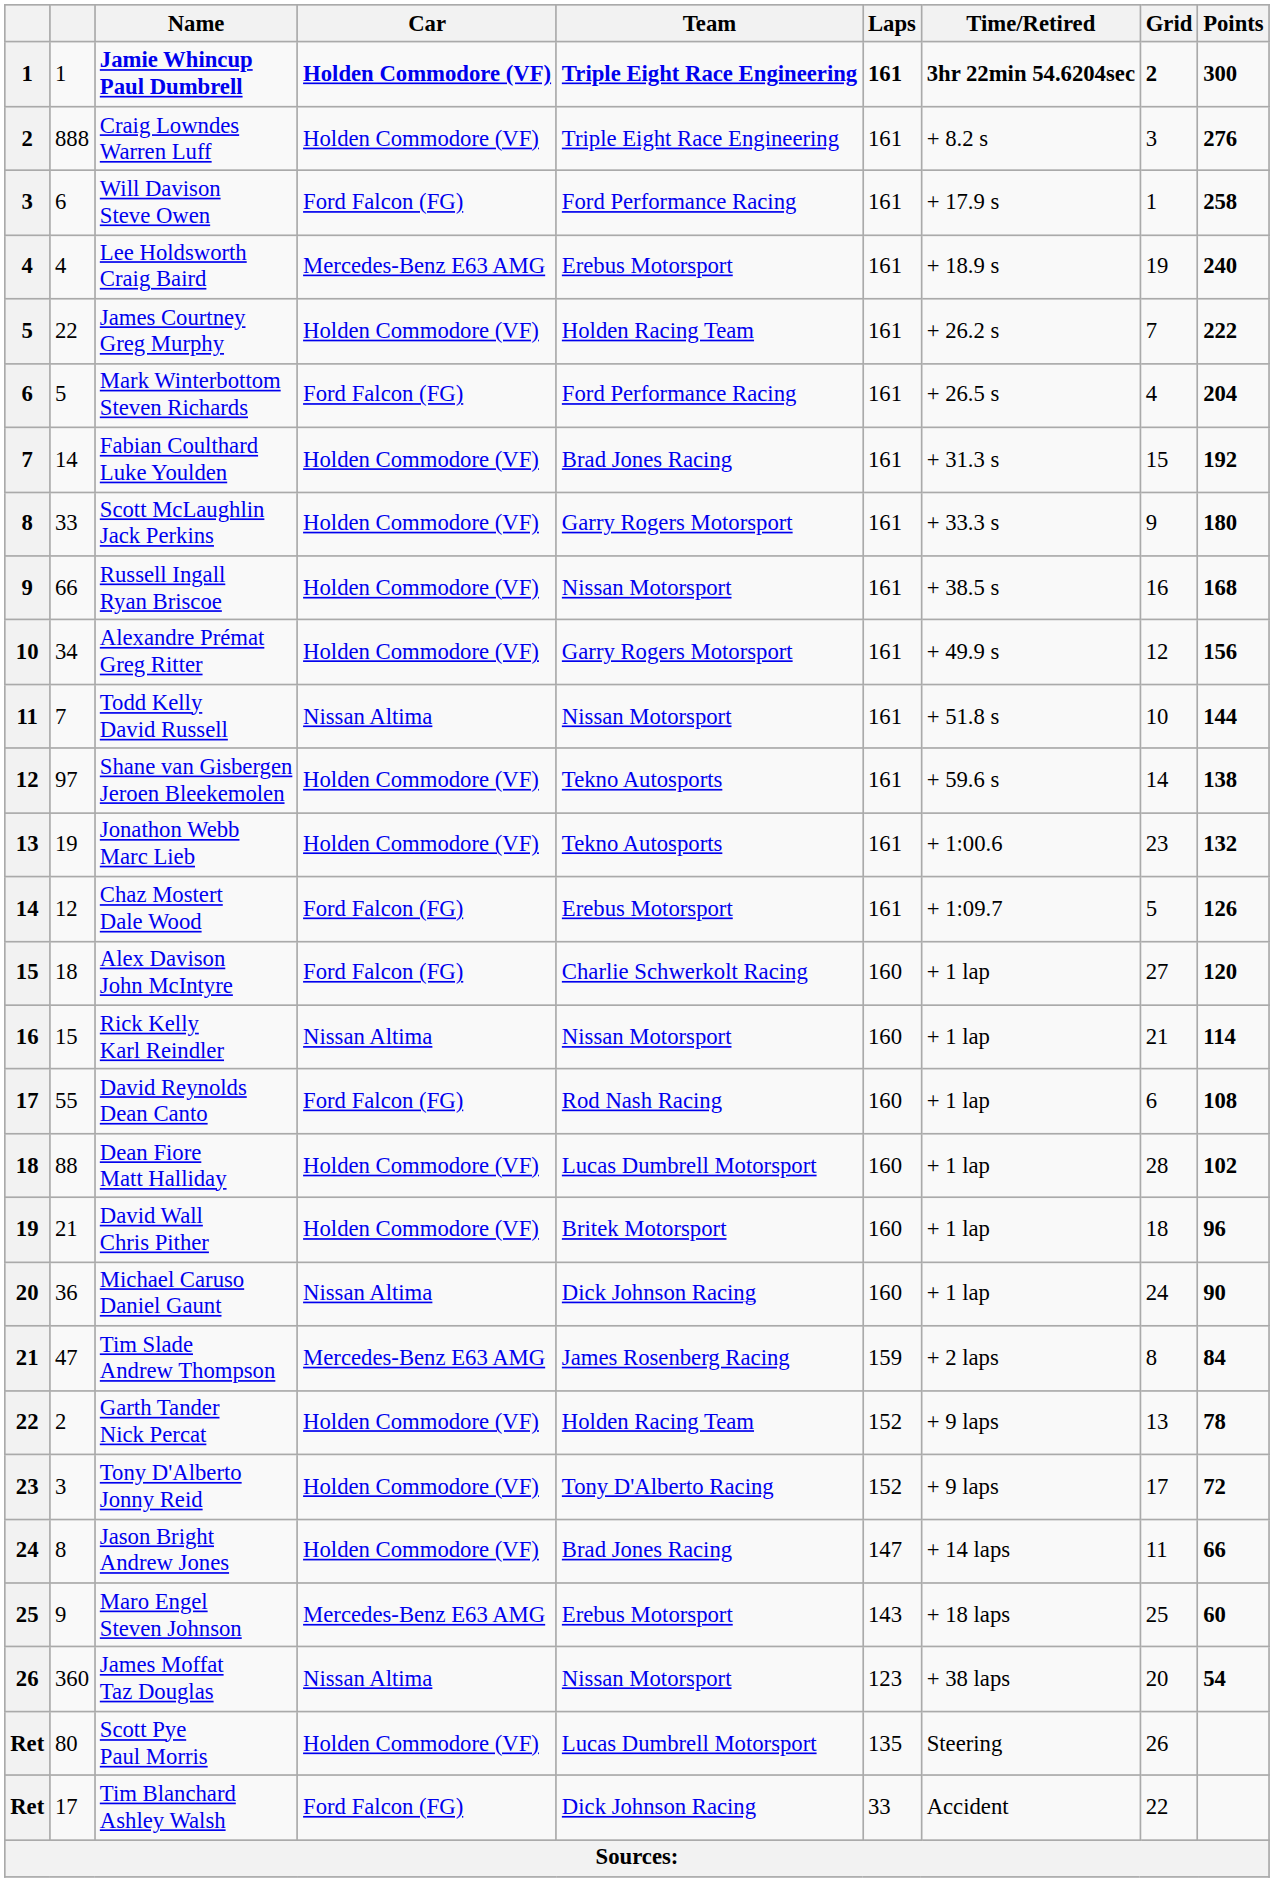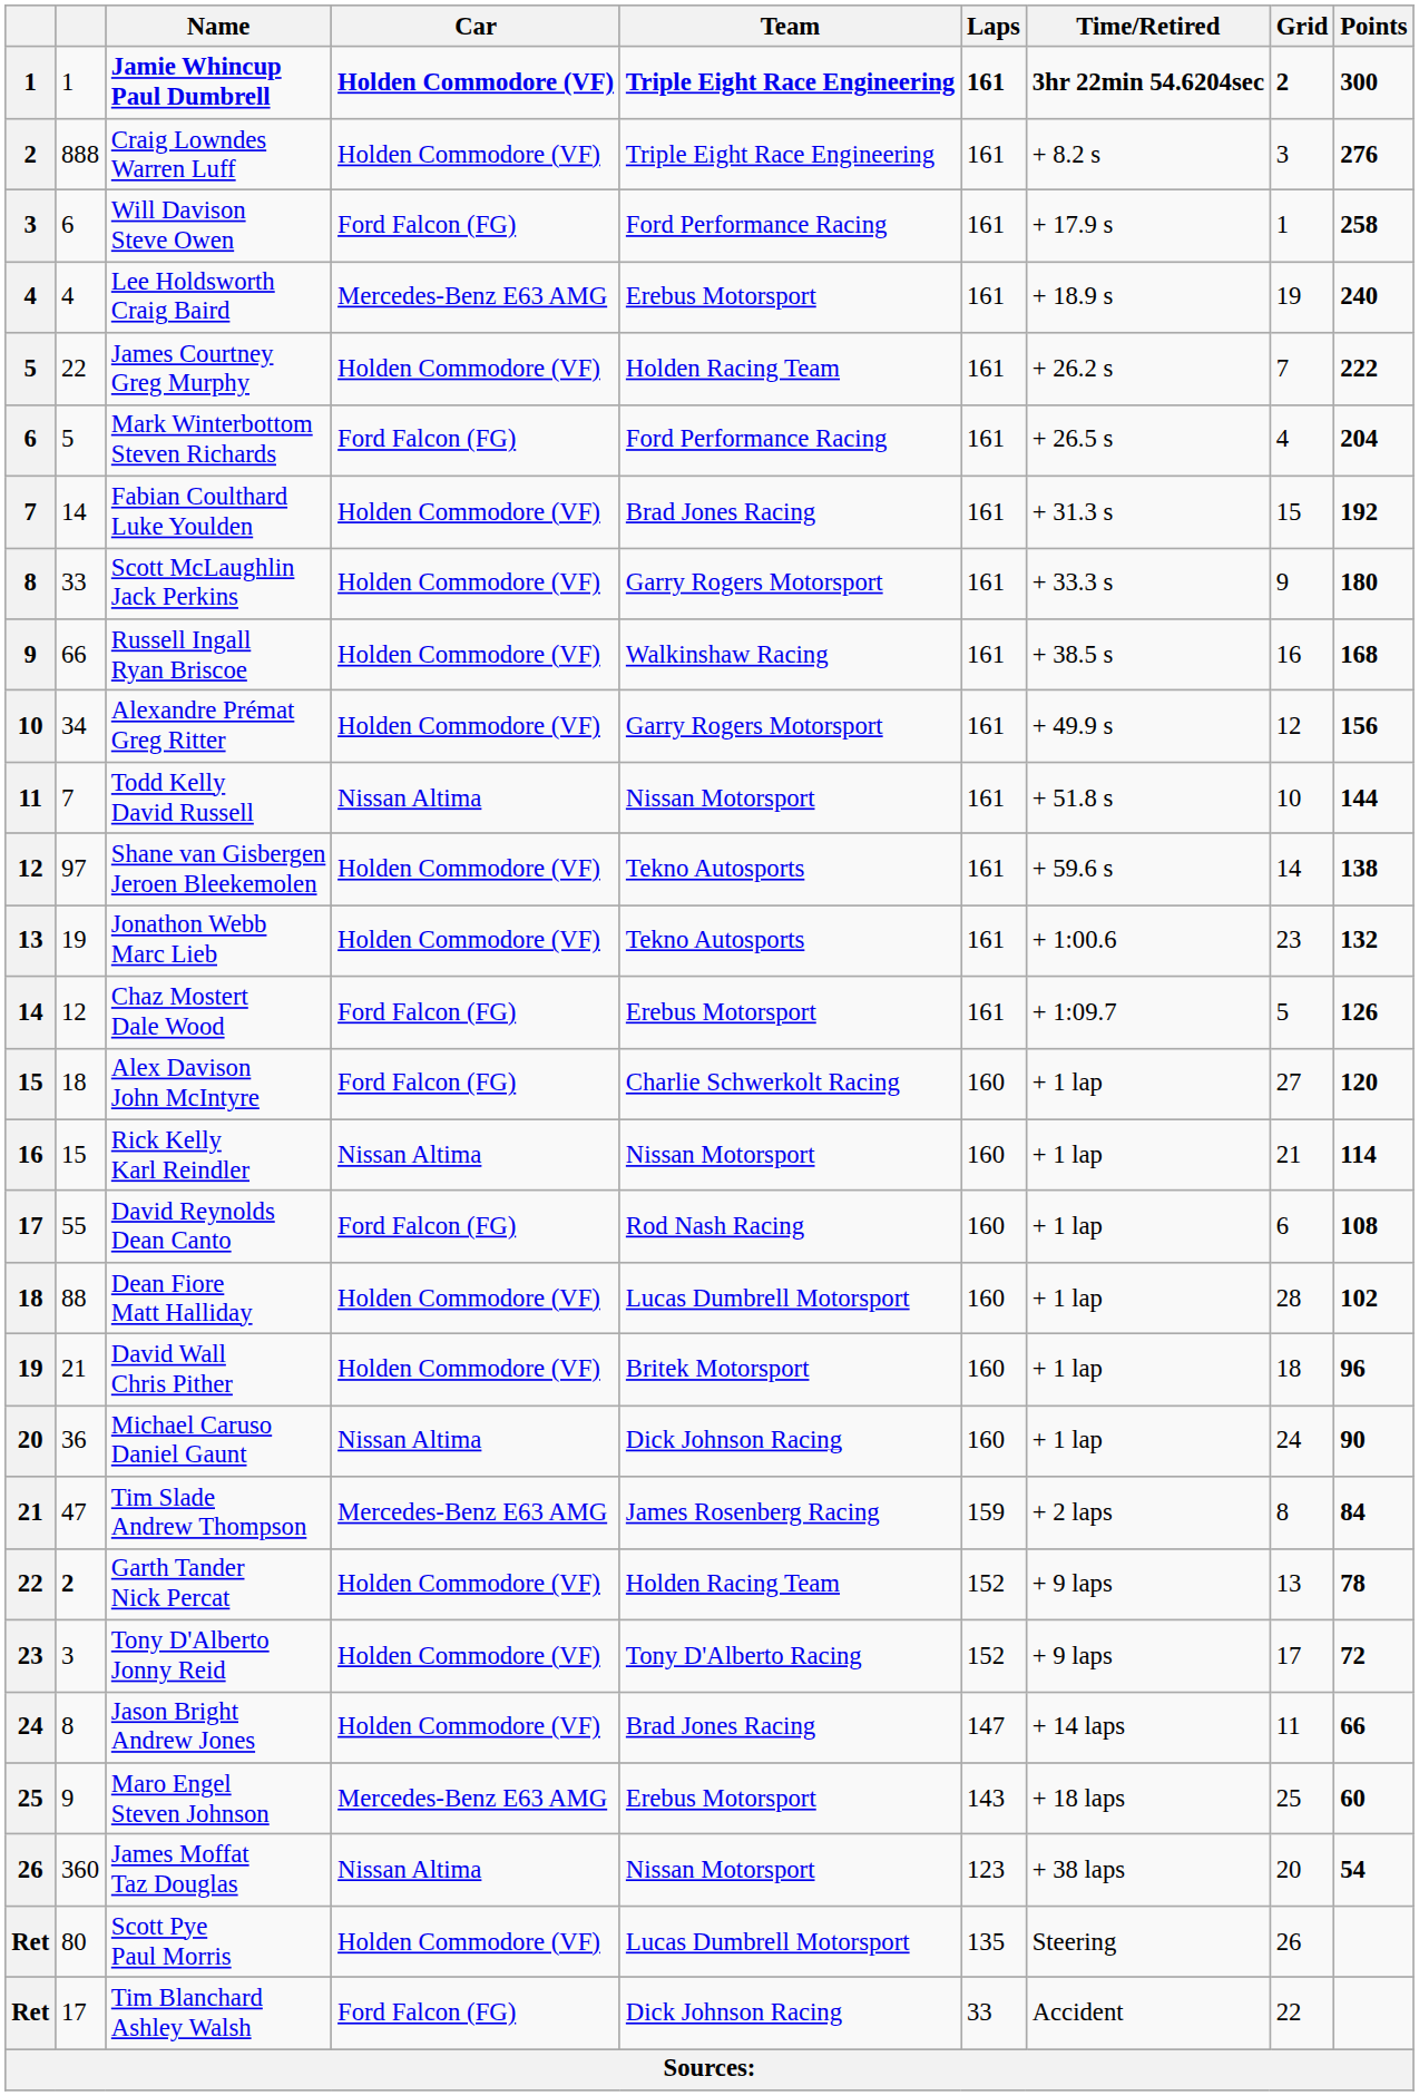Russell Ingall Ryan Briscoe | Team: Nissan Motorsport -> Walkinshaw Racing
Garth Tander Nick Percat | column 2: normal -> bold
